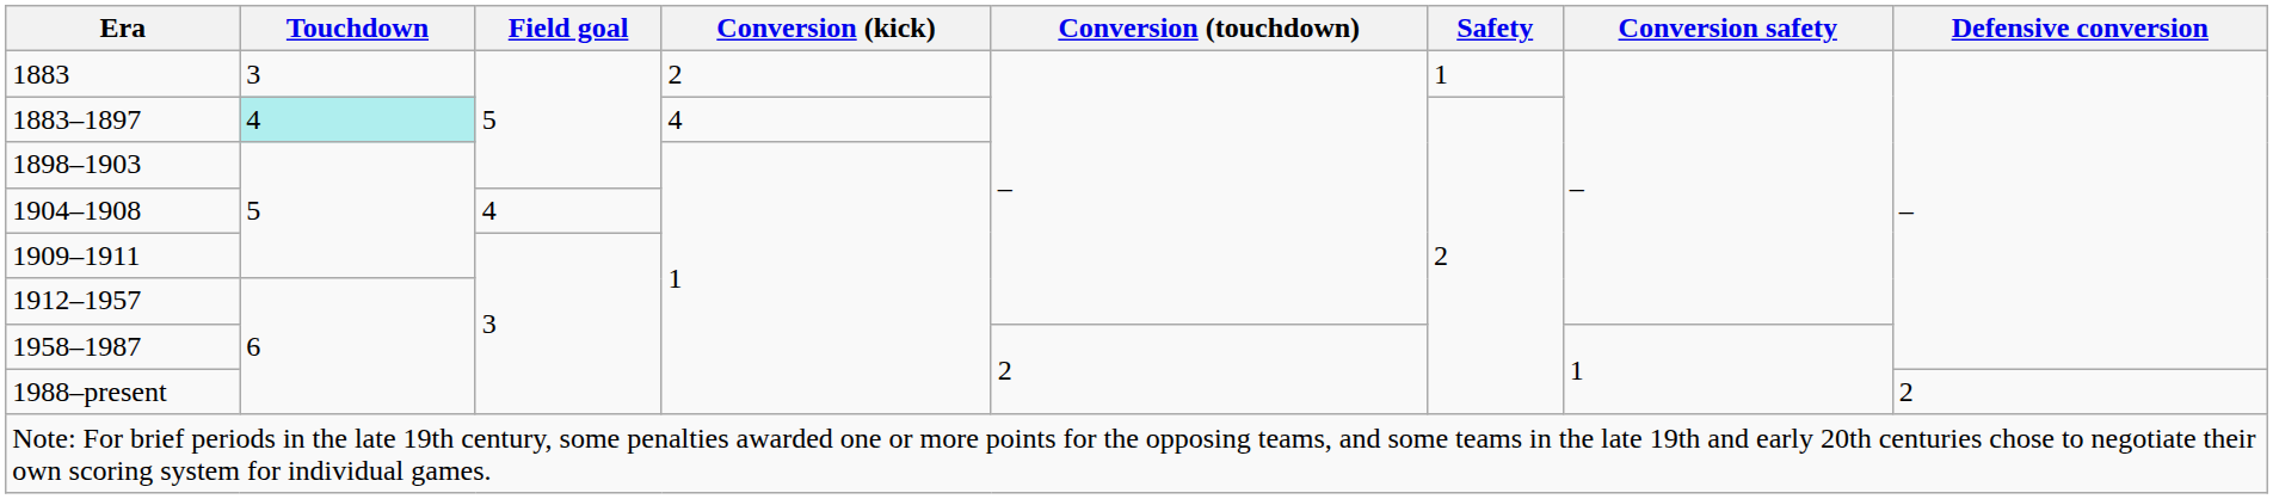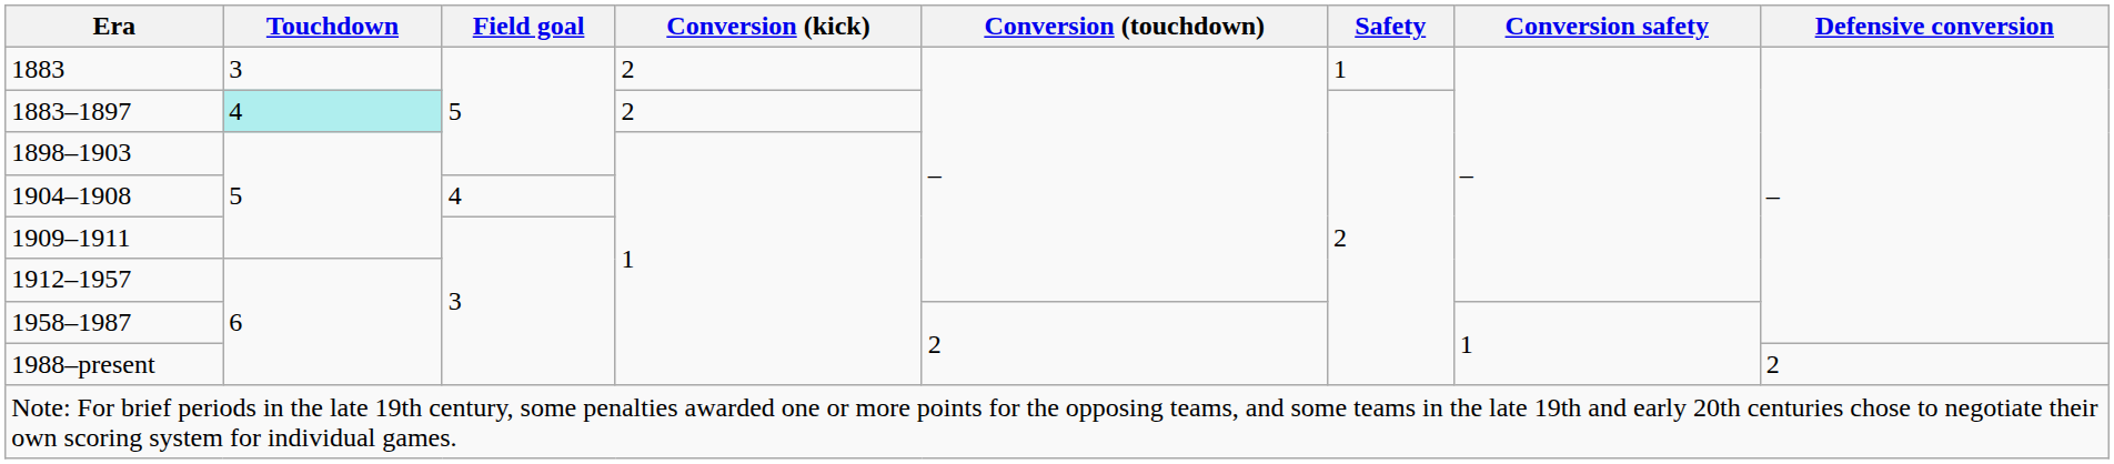1883–1897 | Conversion (kick): 4 -> 2
